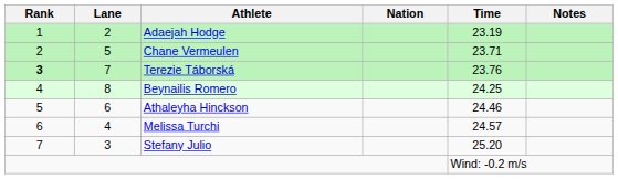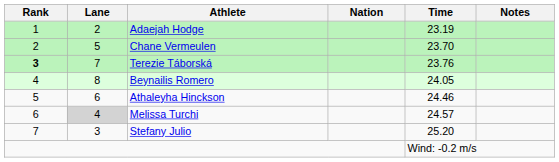Chane Vermeulen | Time: 23.71 -> 23.70
Beynailis Romero | Time: 24.25 -> 24.05
Melissa Turchi | Lane: no background -> lightgrey background
